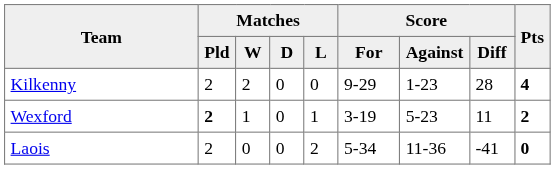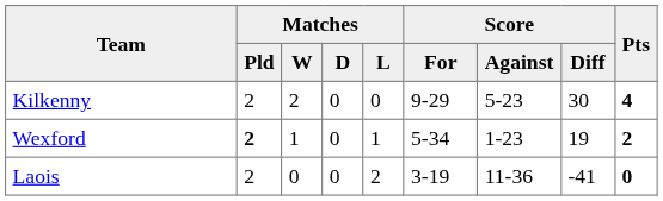Kilkenny | Score / Against: 1-23 -> 5-23
Kilkenny | Score / Diff: 28 -> 30
Wexford | Score / For: 3-19 -> 5-34
Wexford | Score / Against: 5-23 -> 1-23
Wexford | Score / Diff: 11 -> 19
Laois | Score / For: 5-34 -> 3-19
